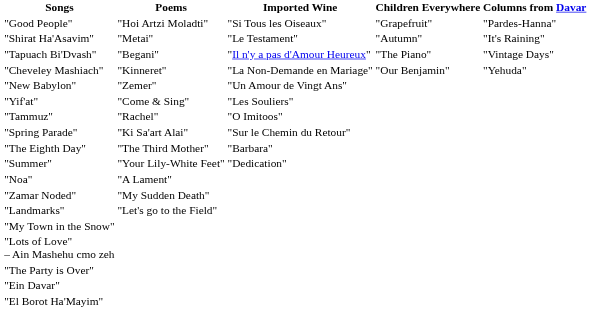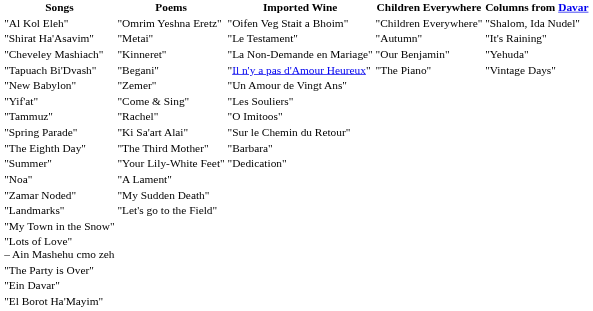+ row: "Al Kol Eleh" | "Omrim Yeshna Eretz" | "Oifen Veg Stait a Bhoim" | "Children Everywhere" | "Shalom, Ida Nudel"
- row: "Good People" | "Hoi Artzi Moladti" | "Si Tous les Oiseaux" | "Grapefruit" | "Pardes-Hanna"
rows swapped: "Cheveley Mashiach" <-> "Tapuach Bi'Dvash"
